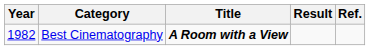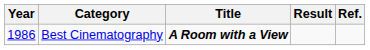Best Cinematography | Year: 1982 -> 1986
